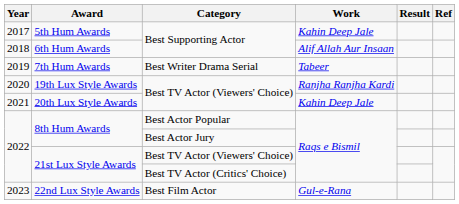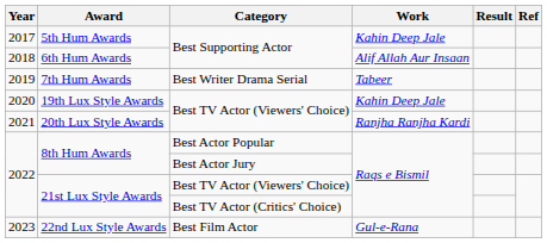19th Lux Style Awards | Work: Ranjha Ranjha Kardi -> Kahin Deep Jale
20th Lux Style Awards | Work: Kahin Deep Jale -> Ranjha Ranjha Kardi
